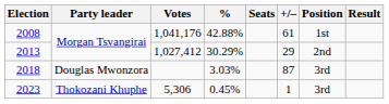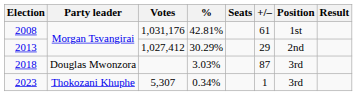2008 | Votes: 1,041,176 -> 1,031,176
2008 | %: 42.88% -> 42.81%
2023 | Votes: 5,306 -> 5,307
2023 | %: 0.45% -> 0.34%
